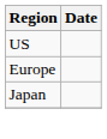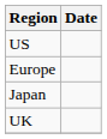+ row: UK
